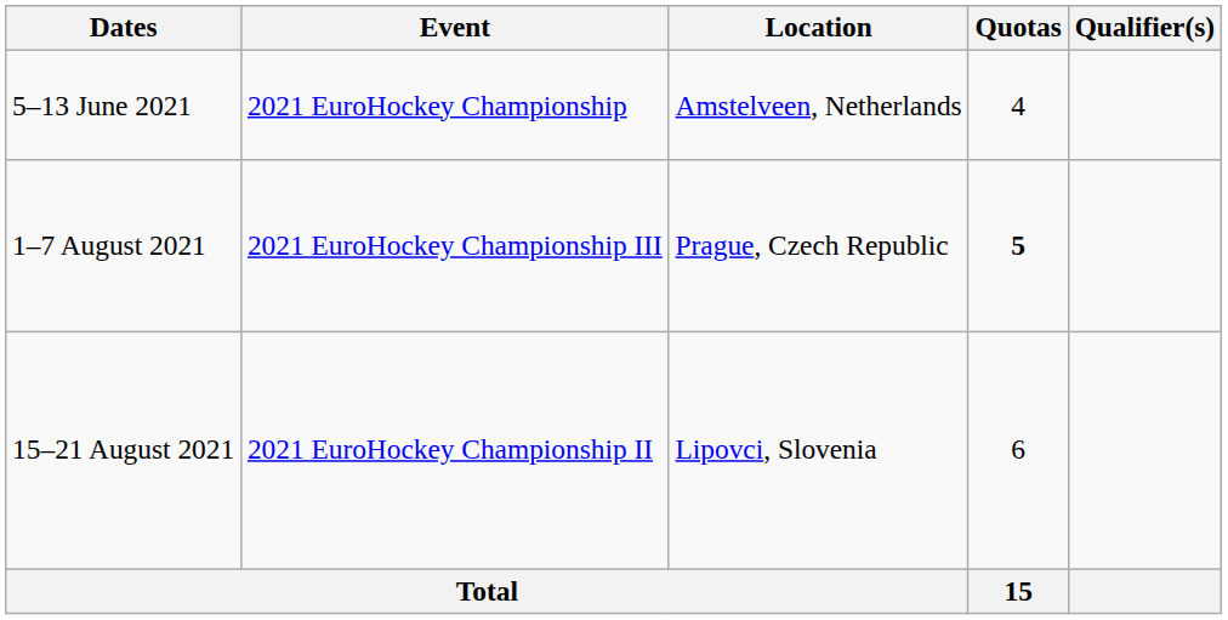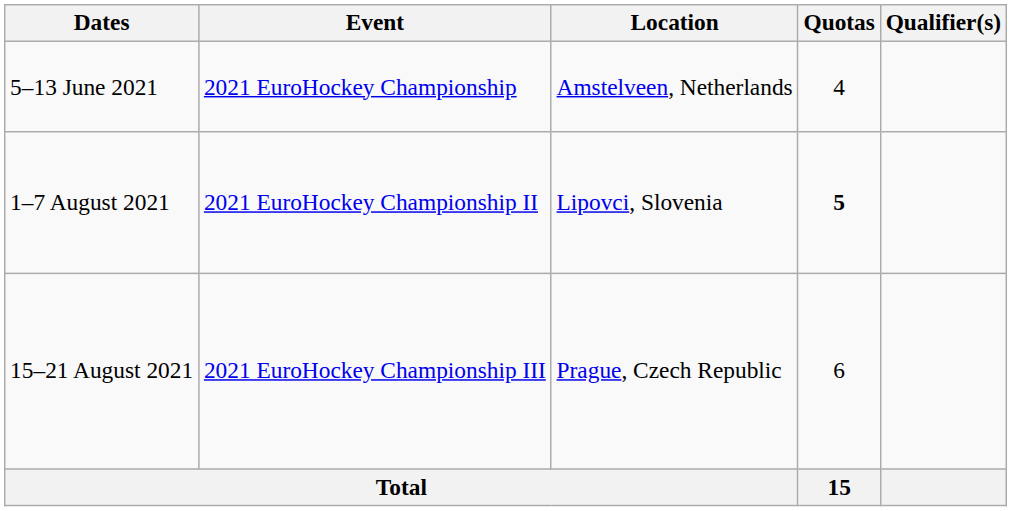1–7 August 2021 | Event: 2021 EuroHockey Championship III -> 2021 EuroHockey Championship II
1–7 August 2021 | Location: Prague, Czech Republic -> Lipovci, Slovenia
15–21 August 2021 | Event: 2021 EuroHockey Championship II -> 2021 EuroHockey Championship III
15–21 August 2021 | Location: Lipovci, Slovenia -> Prague, Czech Republic
